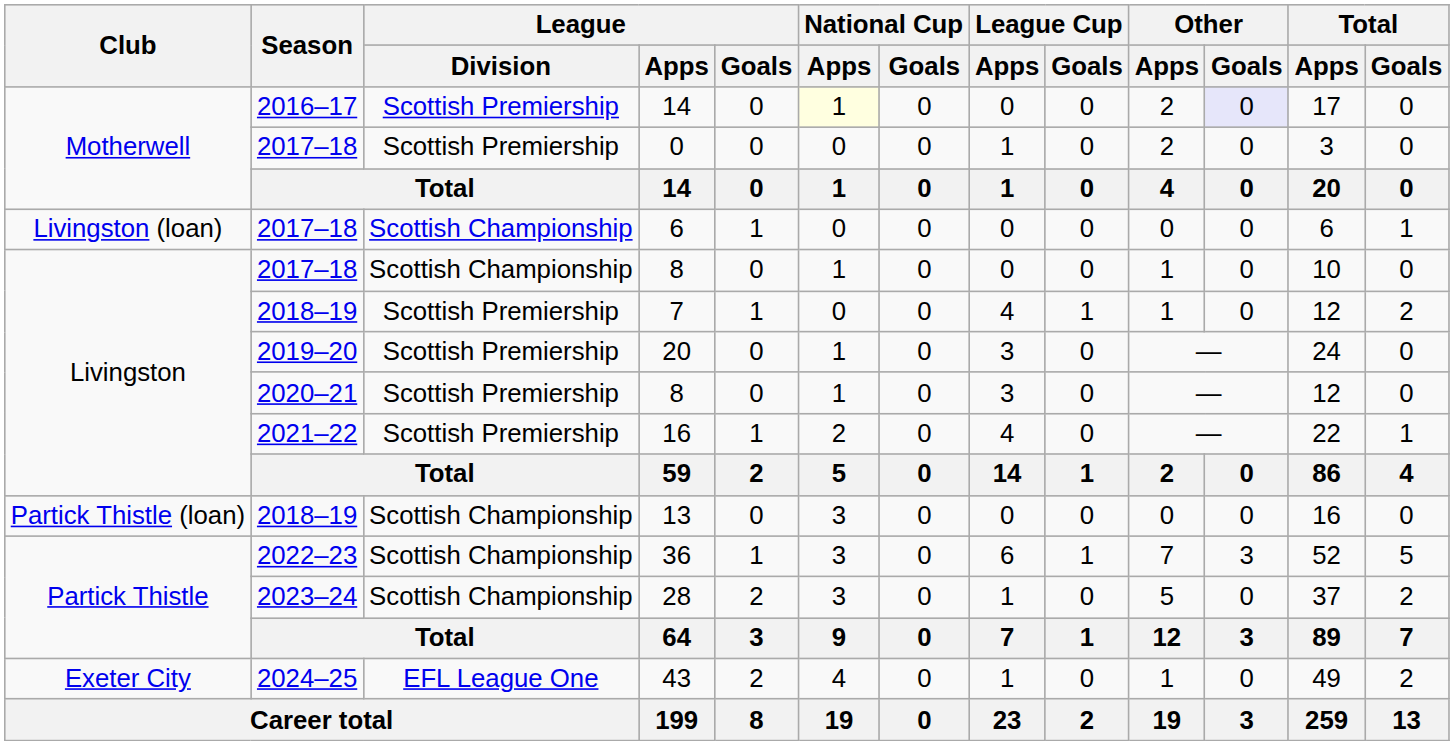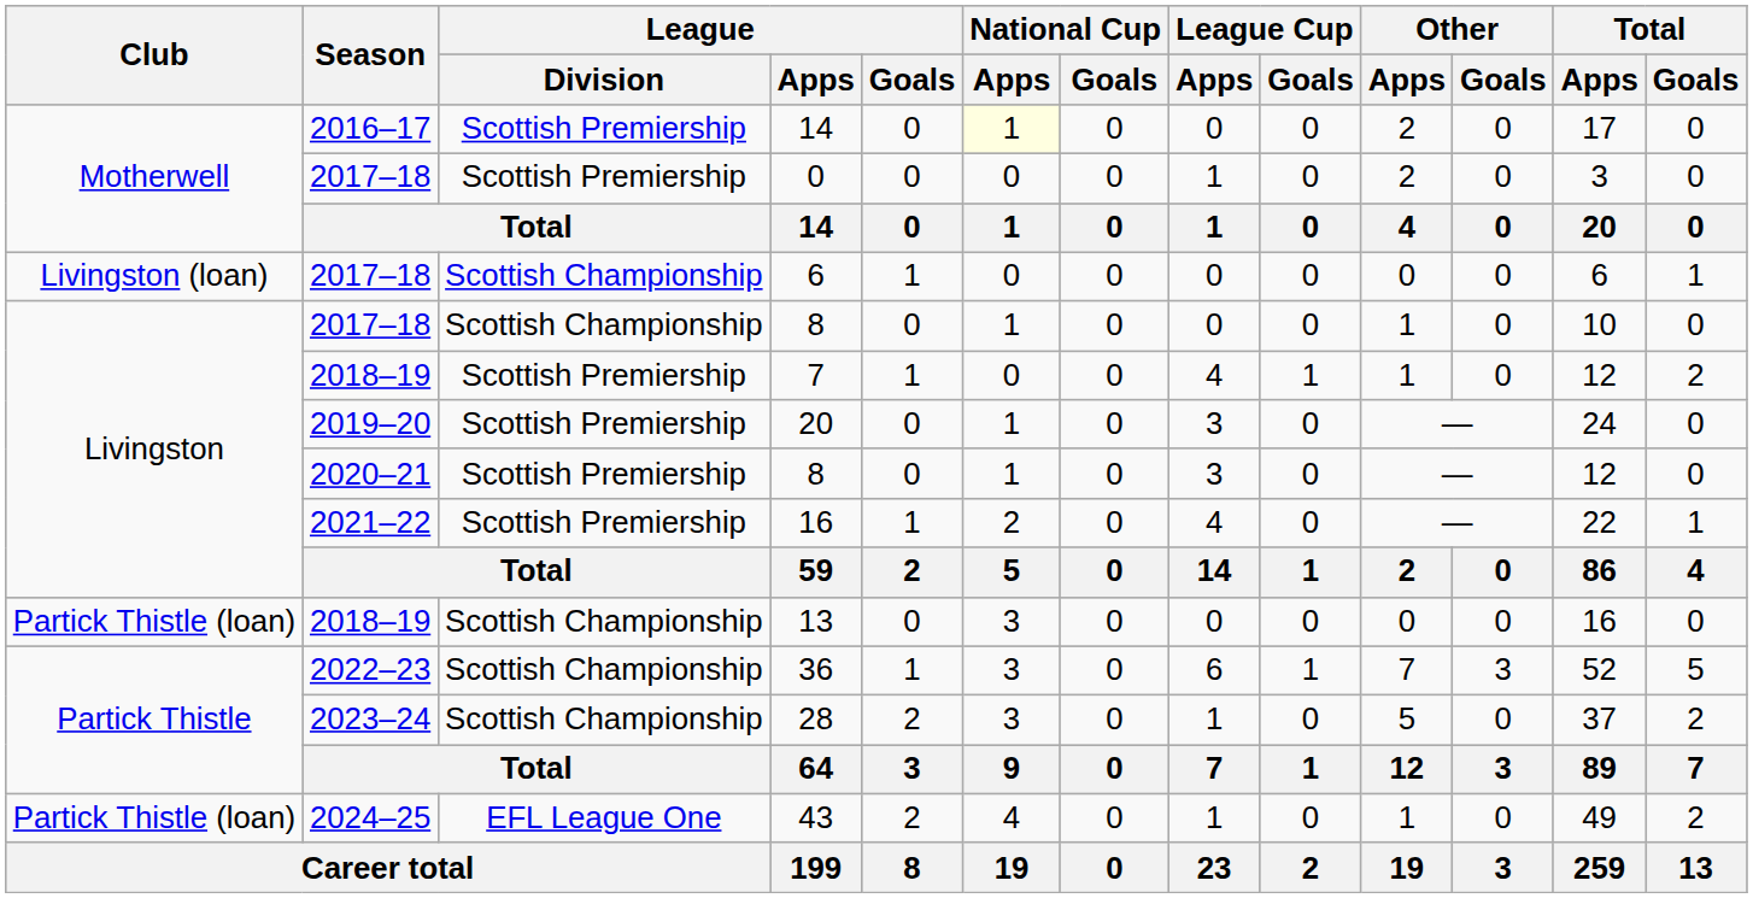2016–17 / 14 | Other / Goals: lavender background -> no background
43 | Club: Exeter City -> Partick Thistle (loan)
